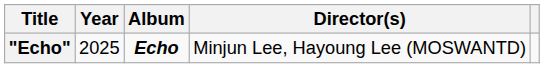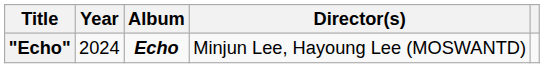"Echo" | Year: 2025 -> 2024
